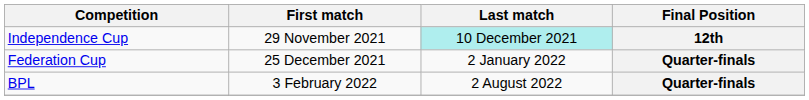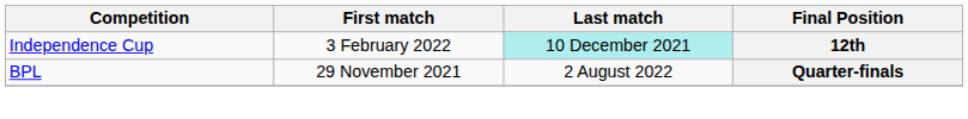Independence Cup | First match: 29 November 2021 -> 3 February 2022
- row: Federation Cup | 25 December 2021 | 2 January 2022 | Quarter-finals
BPL | First match: 3 February 2022 -> 29 November 2021
